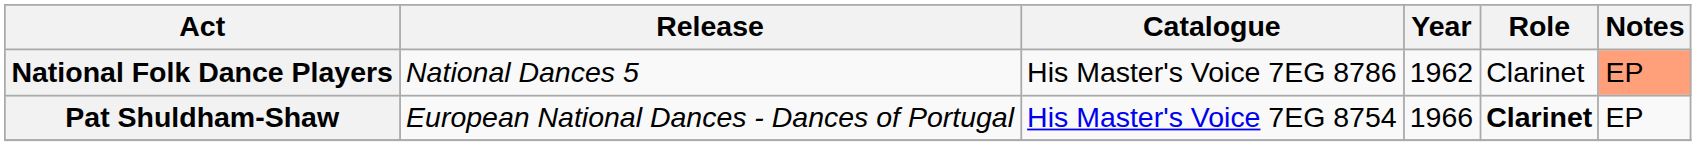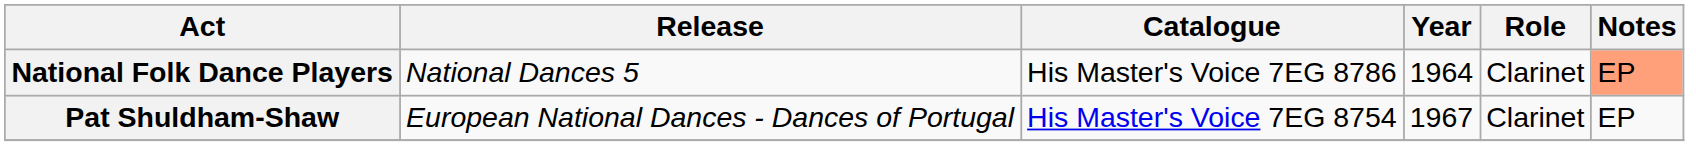National Folk Dance Players | Year: 1962 -> 1964
Pat Shuldham-Shaw | Year: 1966 -> 1967
Pat Shuldham-Shaw | Role: bold -> normal
